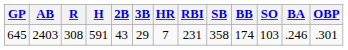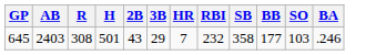- column: OBP | .301
645 | H: 591 -> 501
645 | RBI: 231 -> 232
645 | BB: 174 -> 177
